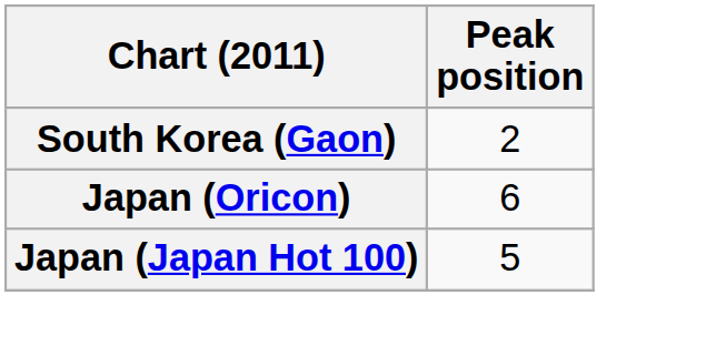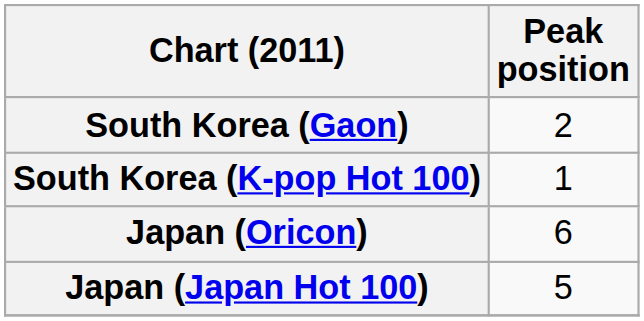+ row: South Korea (K-pop Hot 100) | 1
